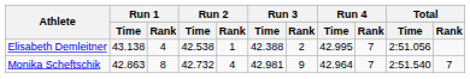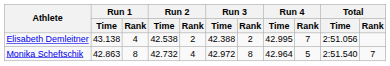Elisabeth Demleitner | Run 2 / Rank: 1 -> 2
Monika Scheftschik | Run 3 / Time: 42.981 -> 42.972
Monika Scheftschik | Run 3 / Rank: 9 -> 8
Monika Scheftschik | Run 4 / Rank: 7 -> 5
